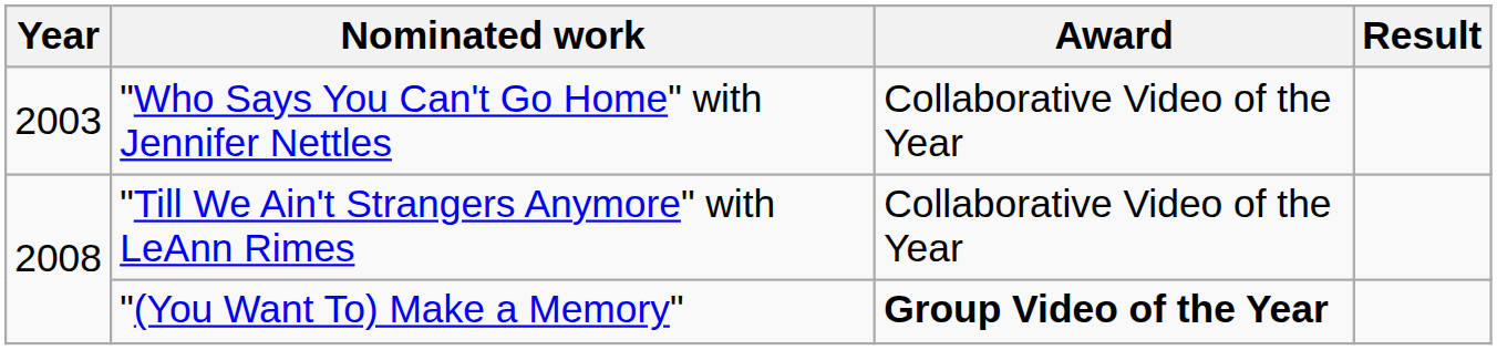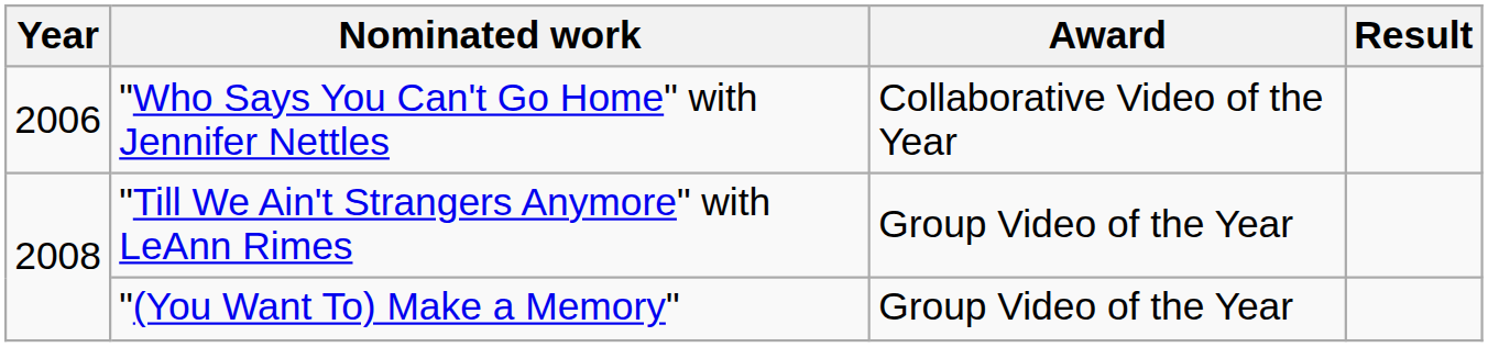"Who Says You Can't Go Home" with Jennifer Nettles | Year: 2003 -> 2006
"Till We Ain't Strangers Anymore" with LeAnn Rimes | Award: Collaborative Video of the Year -> Group Video of the Year
"(You Want To) Make a Memory" | Award: bold -> normal
